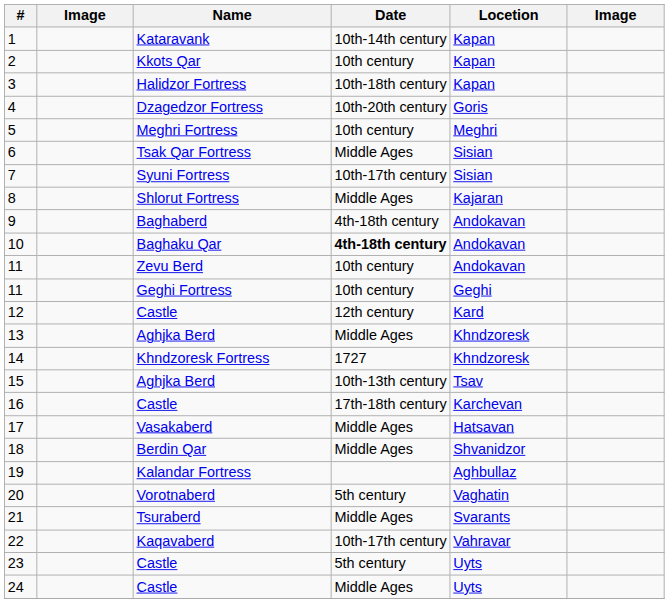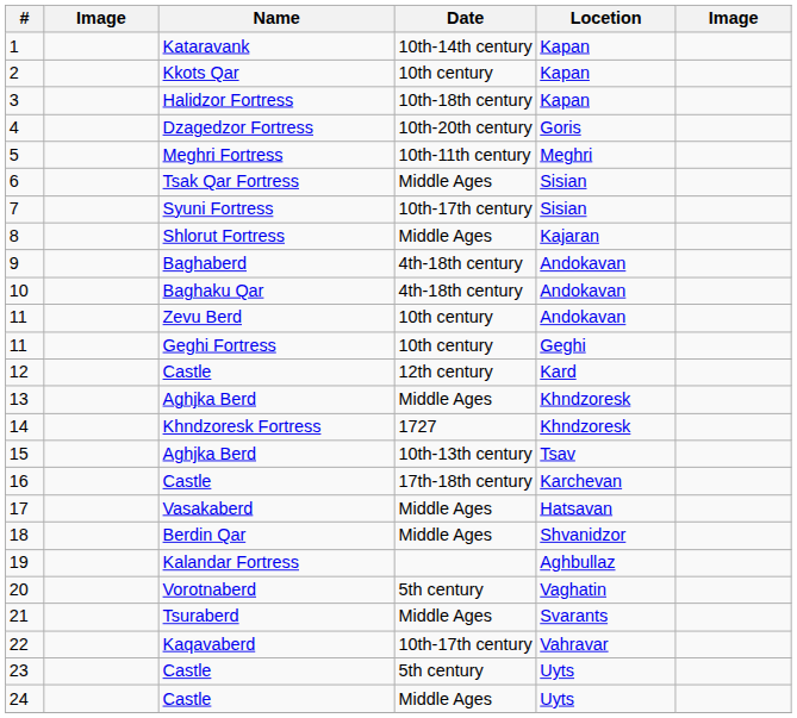5 | Date: 10th century -> 10th-11th century
10 | Date: bold -> normal
